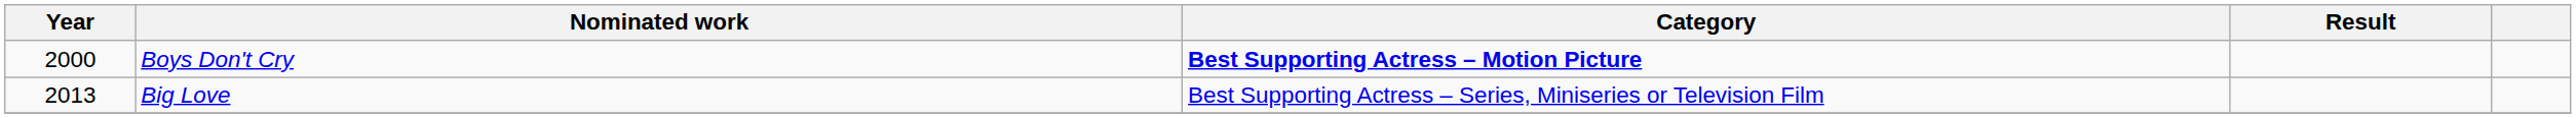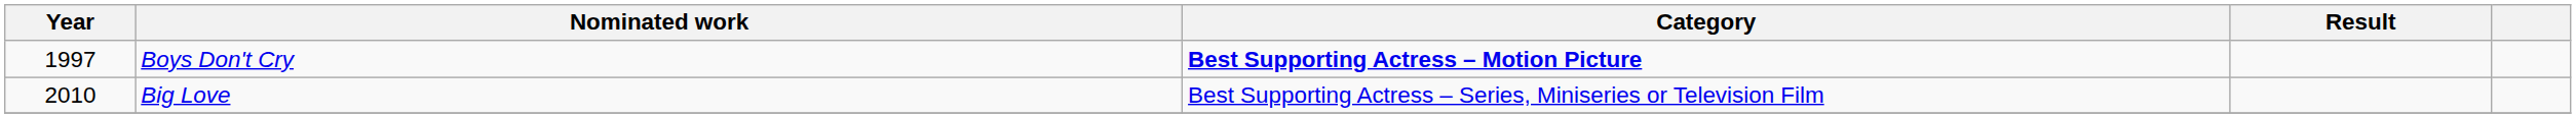Boys Don't Cry | Year: 2000 -> 1997
Big Love | Year: 2013 -> 2010
